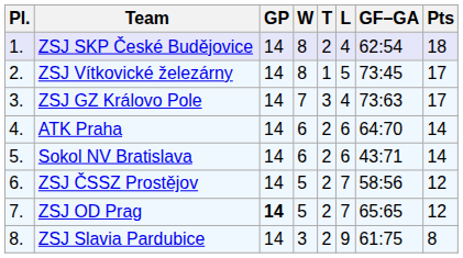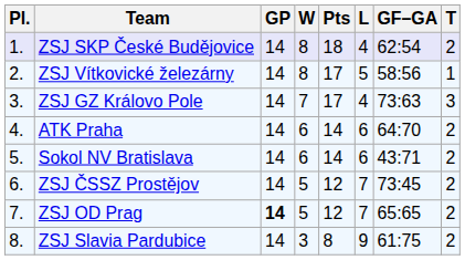columns swapped: T <-> Pts
ZSJ Vítkovické železárny | GF–GA: 73:45 -> 58:56
ZSJ ČSSZ Prostějov | GF–GA: 58:56 -> 73:45
